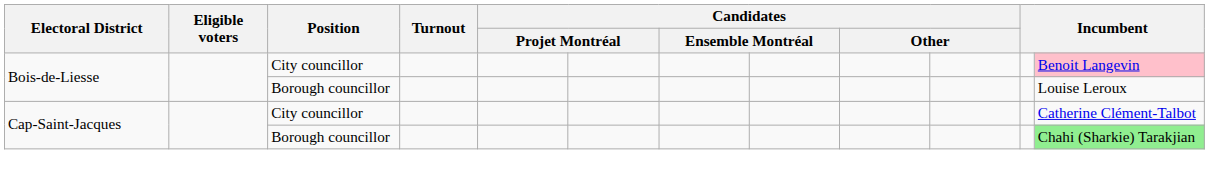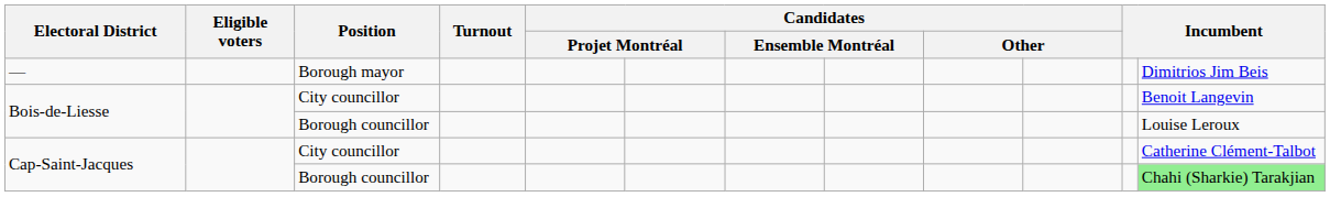+ row: — | Borough mayor | Dimitrios Jim Beis
Bois-de-Liesse / City councillor | column 12: pink background -> no background
